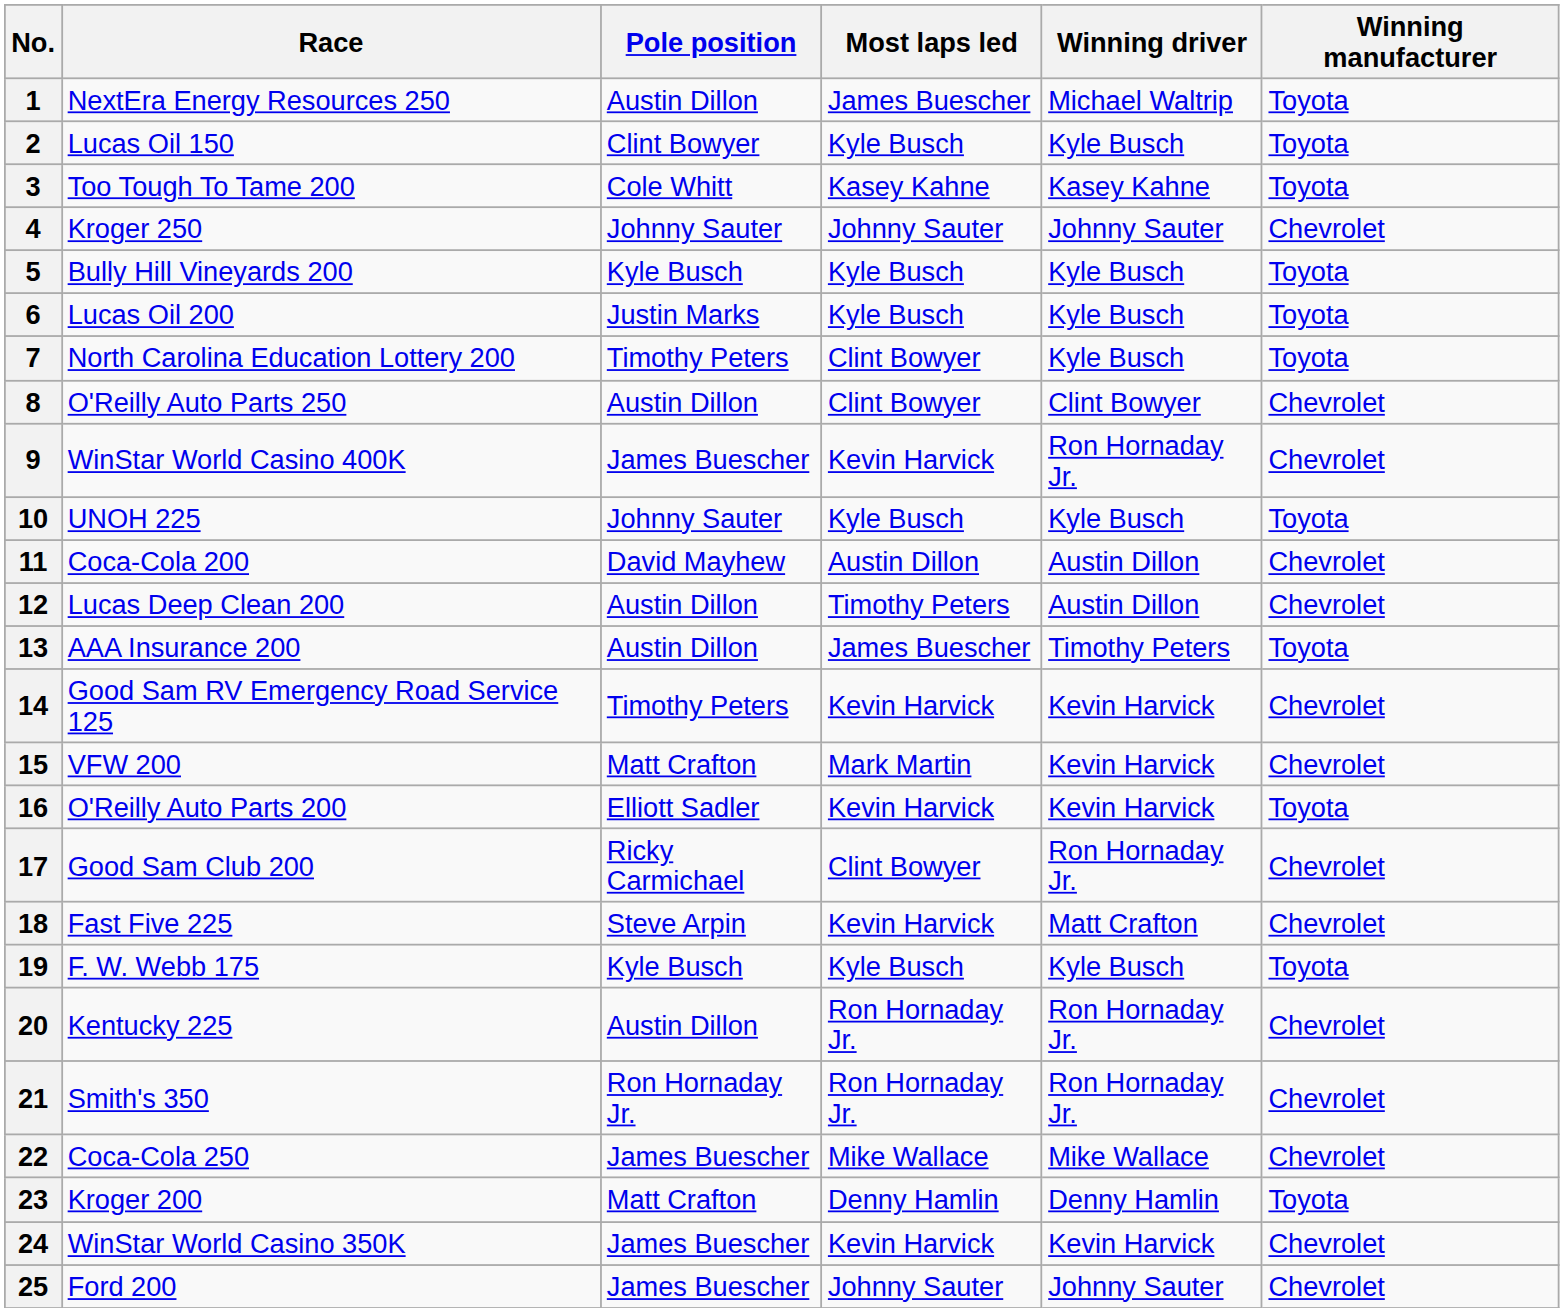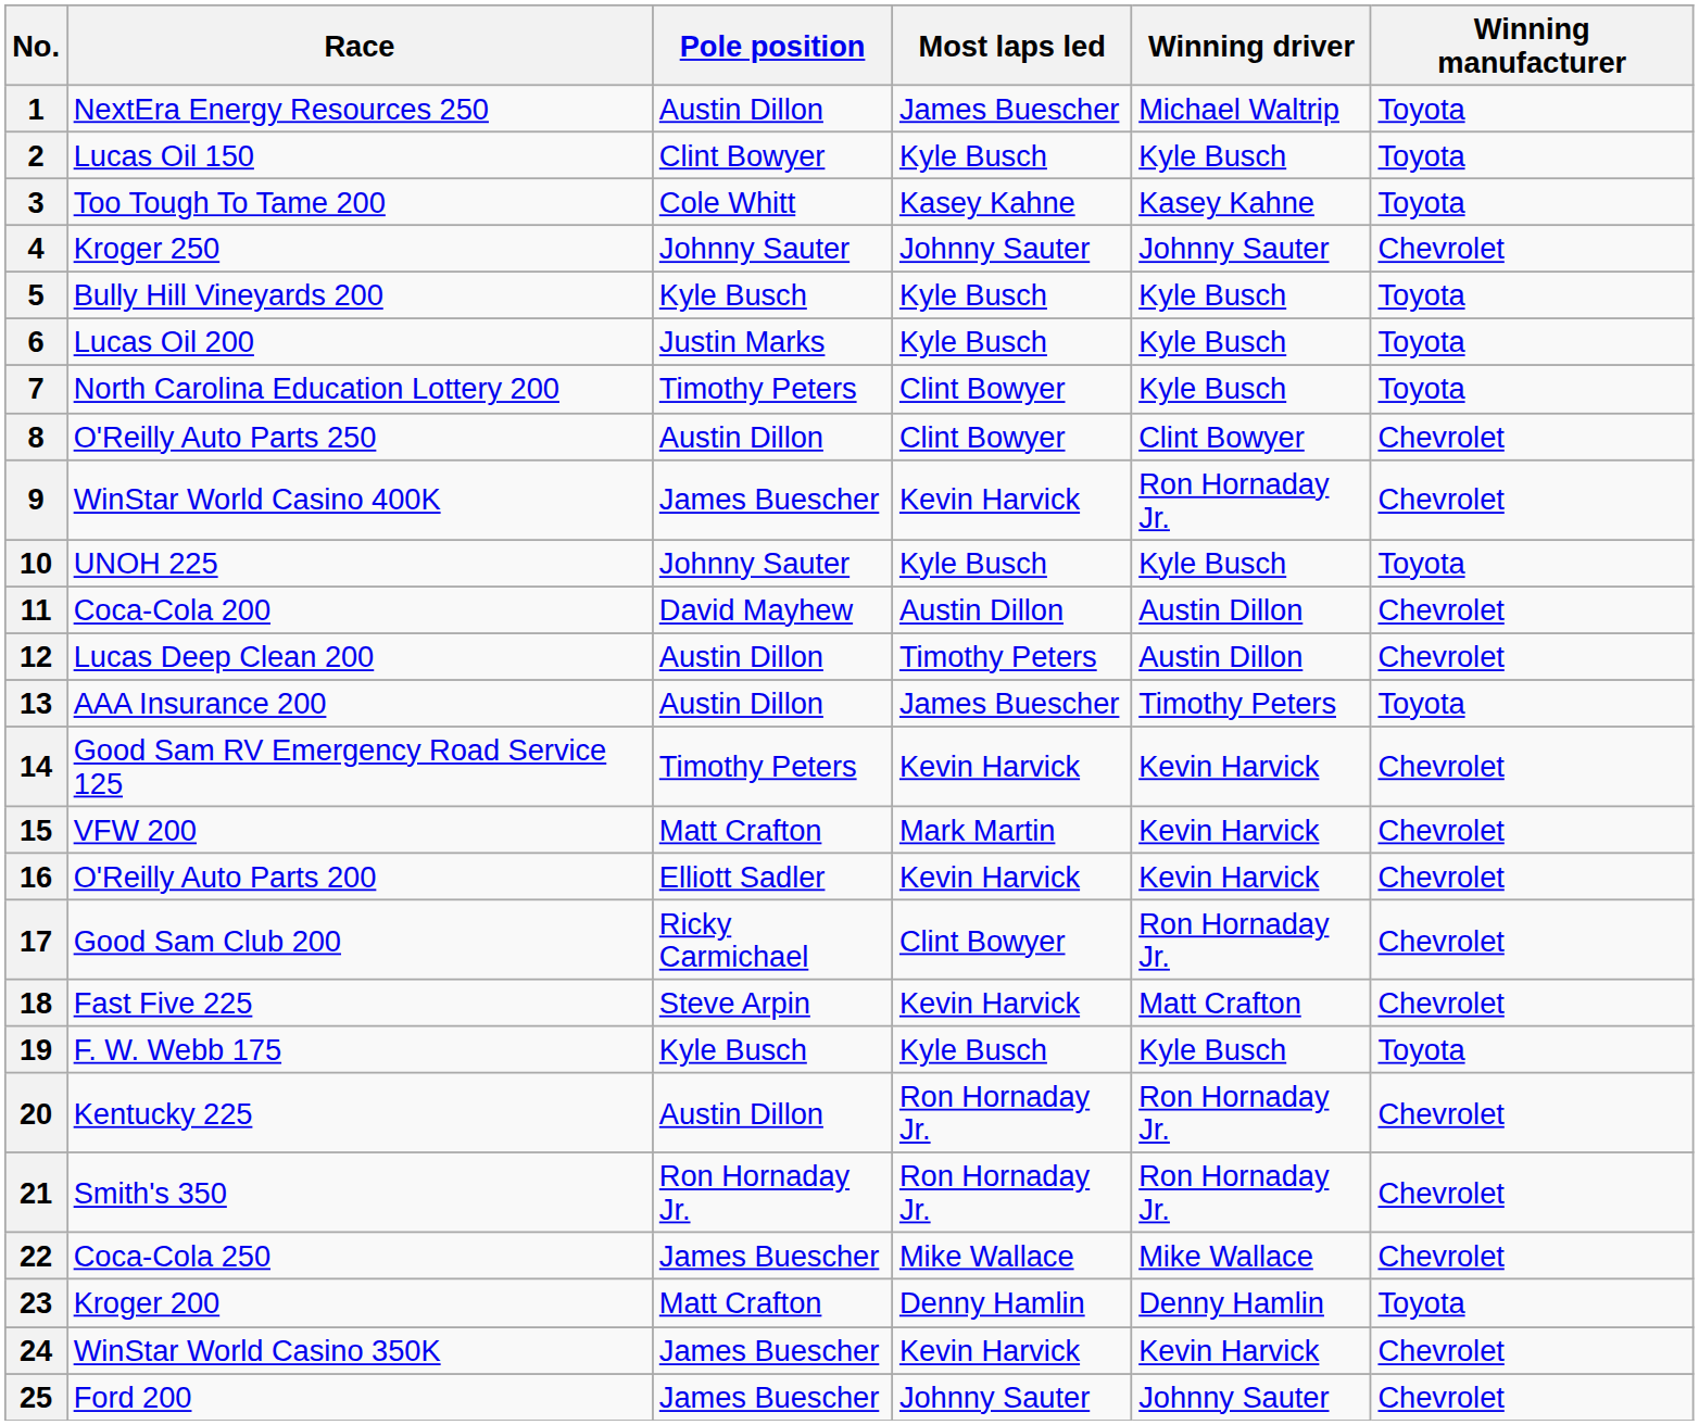16 | Winning manufacturer: Toyota -> Chevrolet
